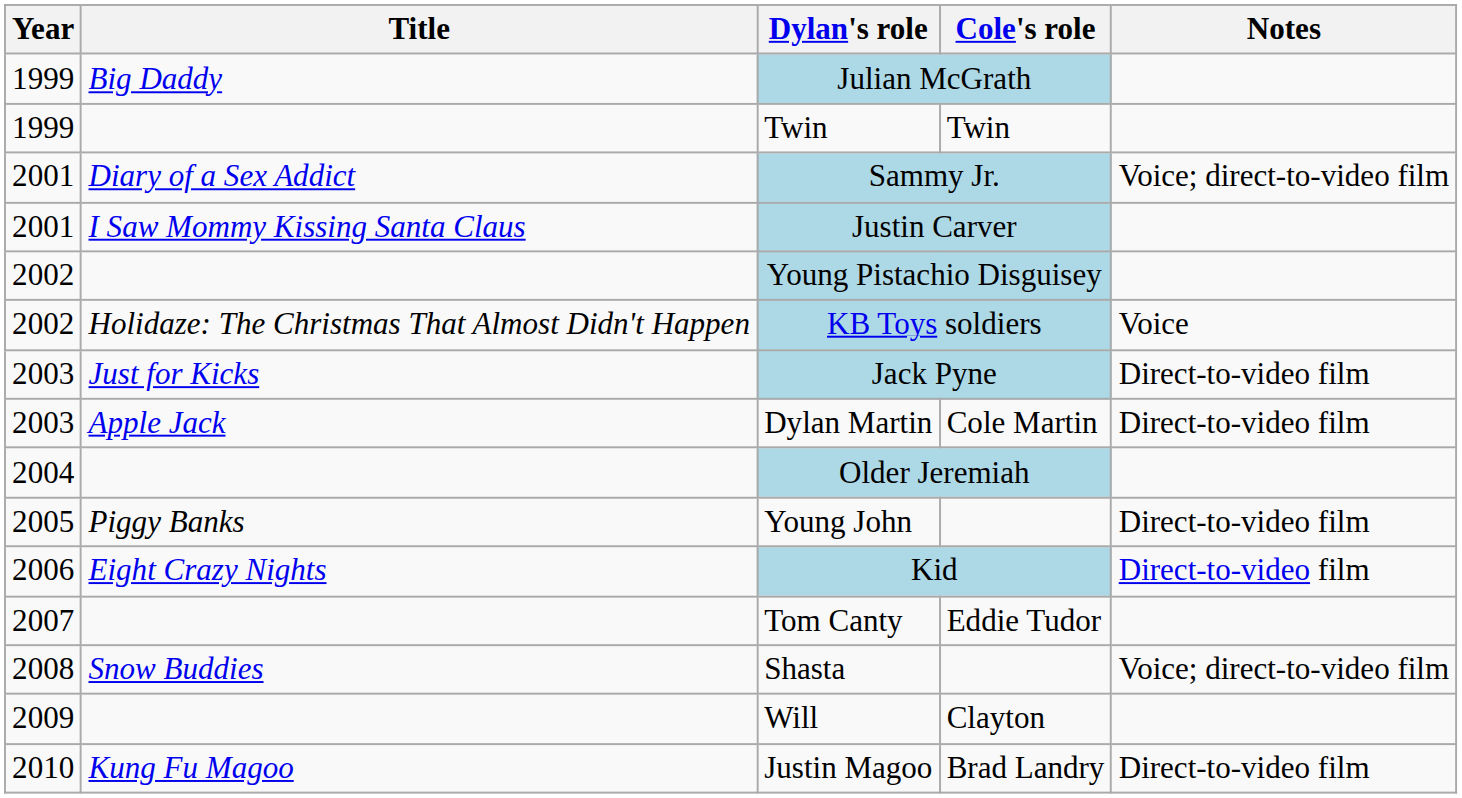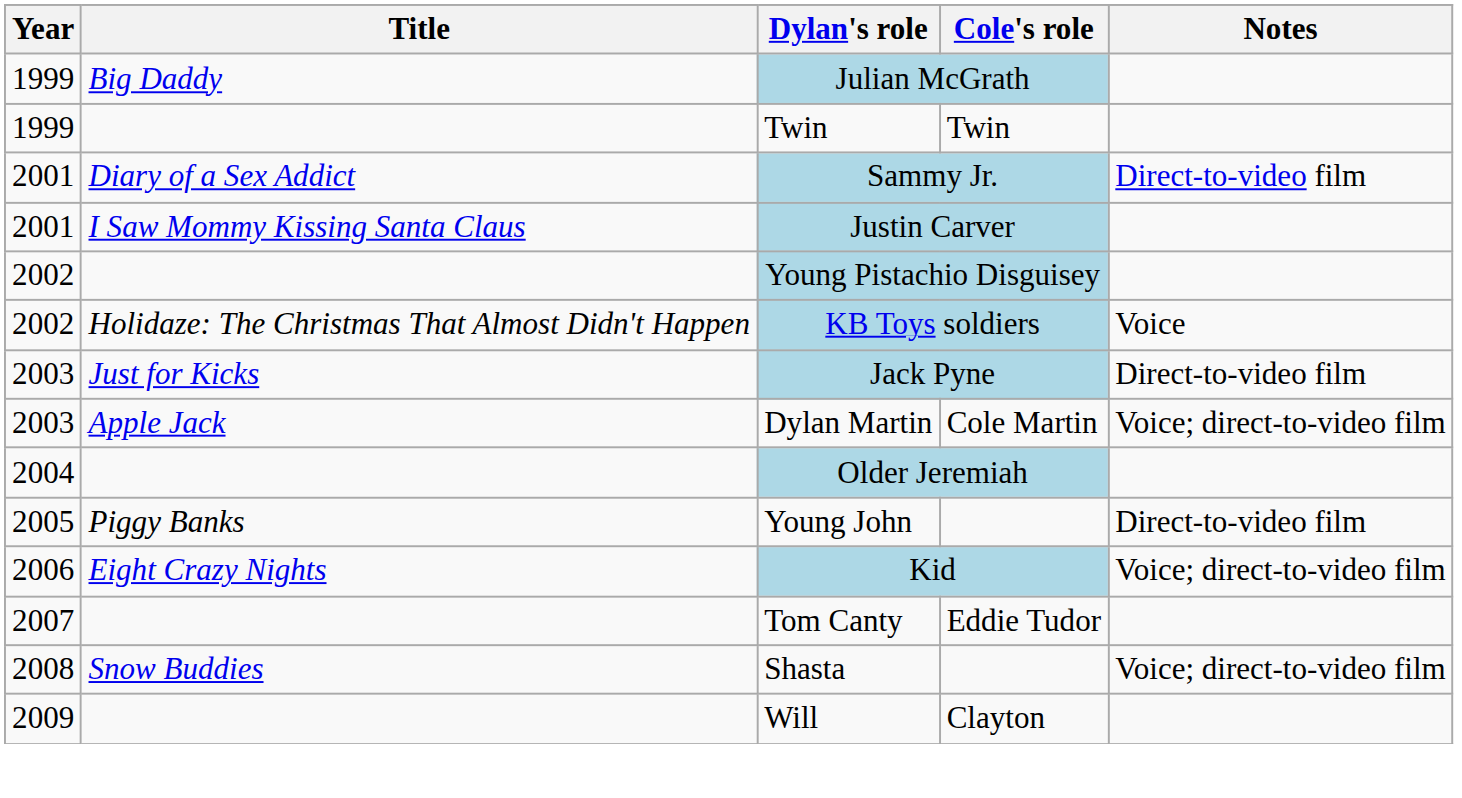Sammy Jr. | Notes: Voice; direct-to-video film -> Direct-to-video film
Dylan Martin | Notes: Direct-to-video film -> Voice; direct-to-video film
Kid | Notes: Direct-to-video film -> Voice; direct-to-video film
- row: 2010 | Kung Fu Magoo | Justin Magoo | Brad Landry | Direct-to-video film
